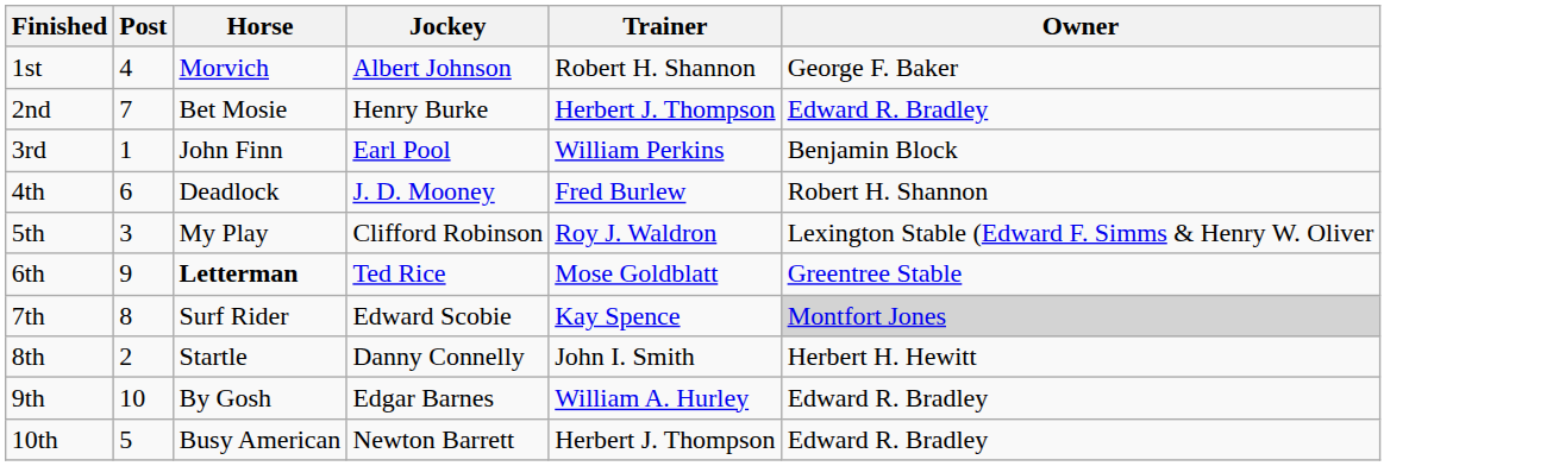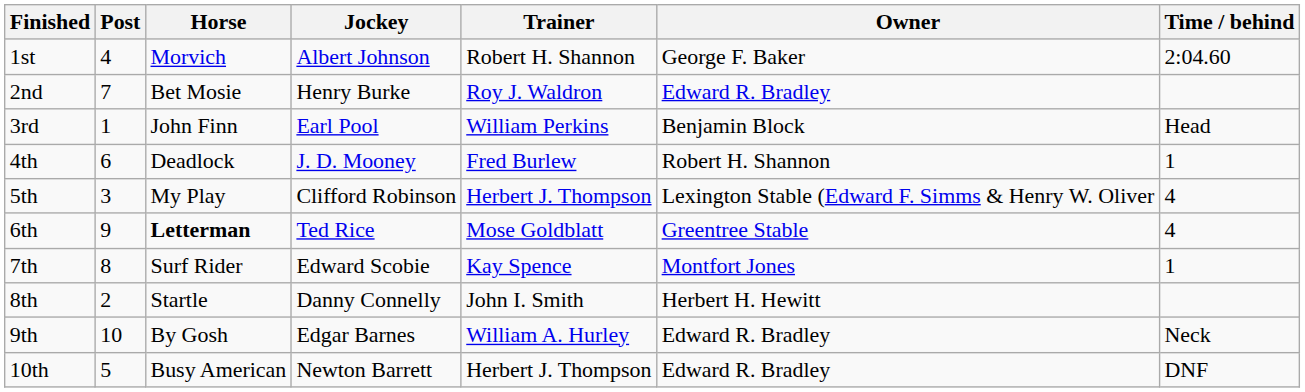+ column: Time / behind | 2:04.60 | Head | 1 | 4 | 4 | 1 | Neck | DNF
2nd | Trainer: Herbert J. Thompson -> Roy J. Waldron
5th | Trainer: Roy J. Waldron -> Herbert J. Thompson
7th | Owner: lightgrey background -> no background
